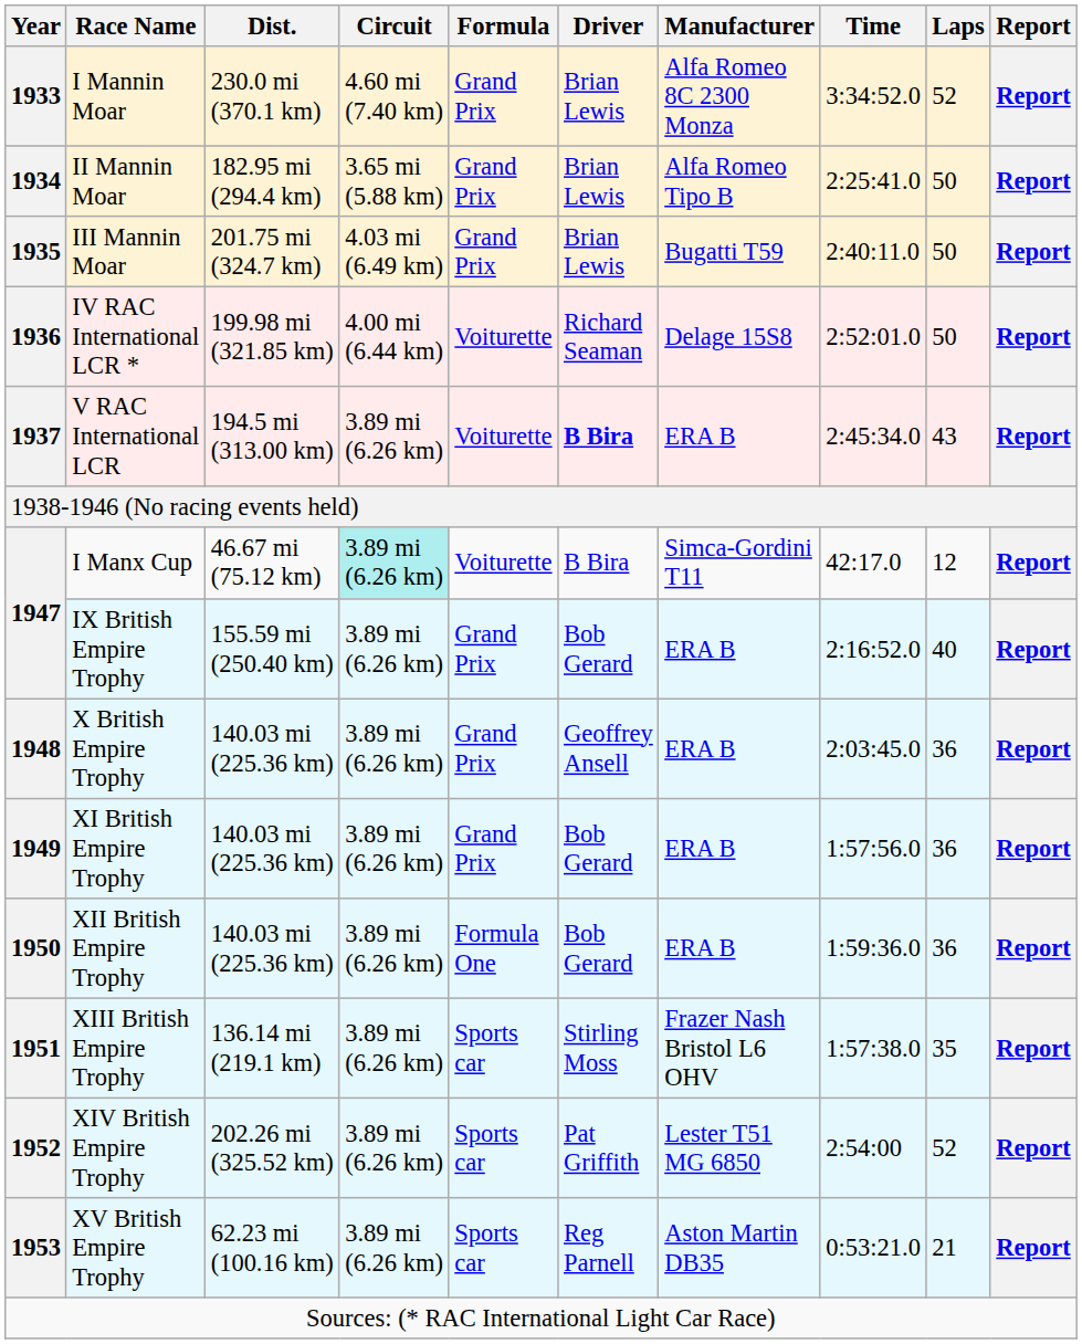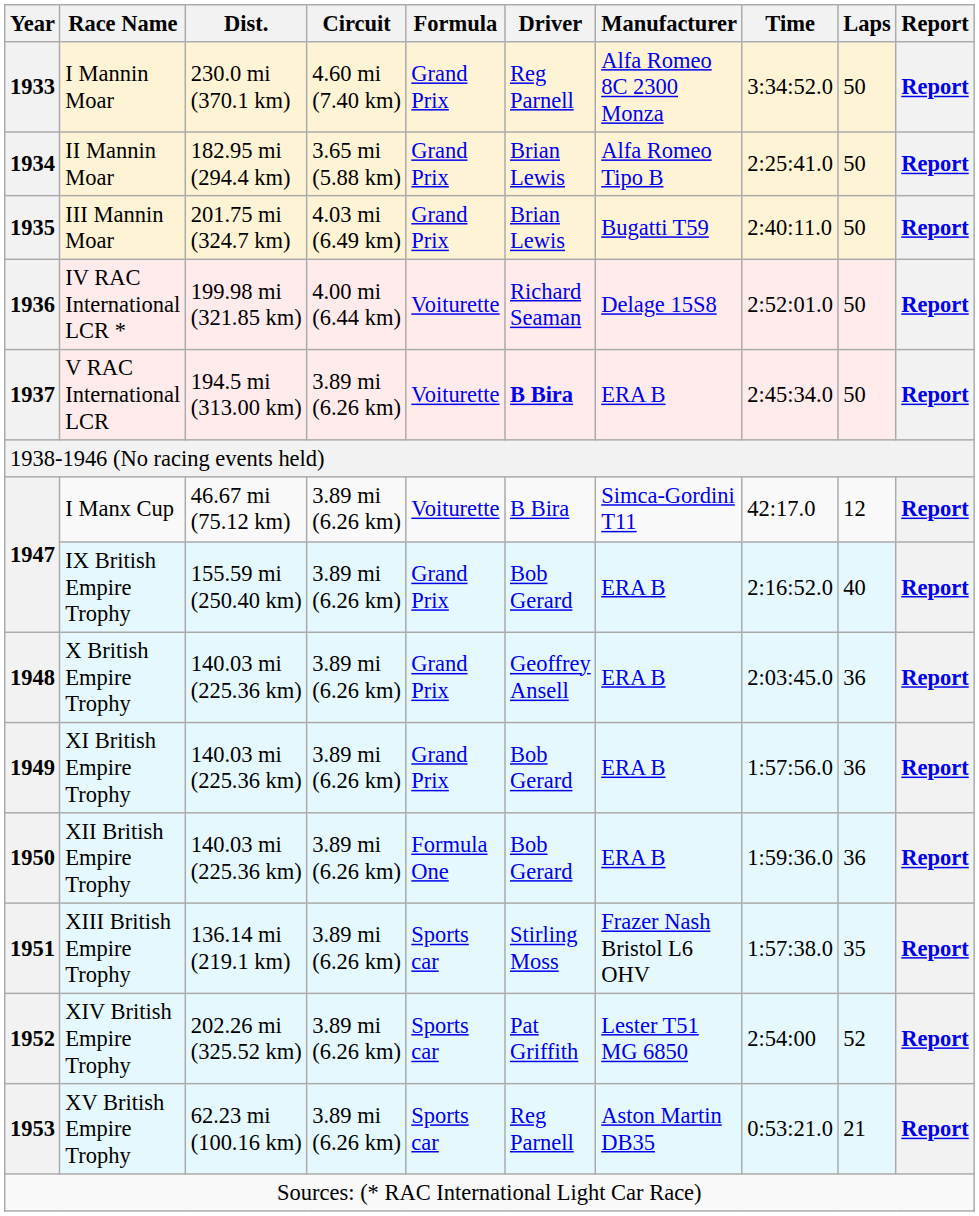I Mannin Moar | Driver: Brian Lewis -> Reg Parnell
I Mannin Moar | Laps: 52 -> 50
V RAC International LCR | Laps: 43 -> 50
I Manx Cup | Circuit: paleturquoise background -> no background
